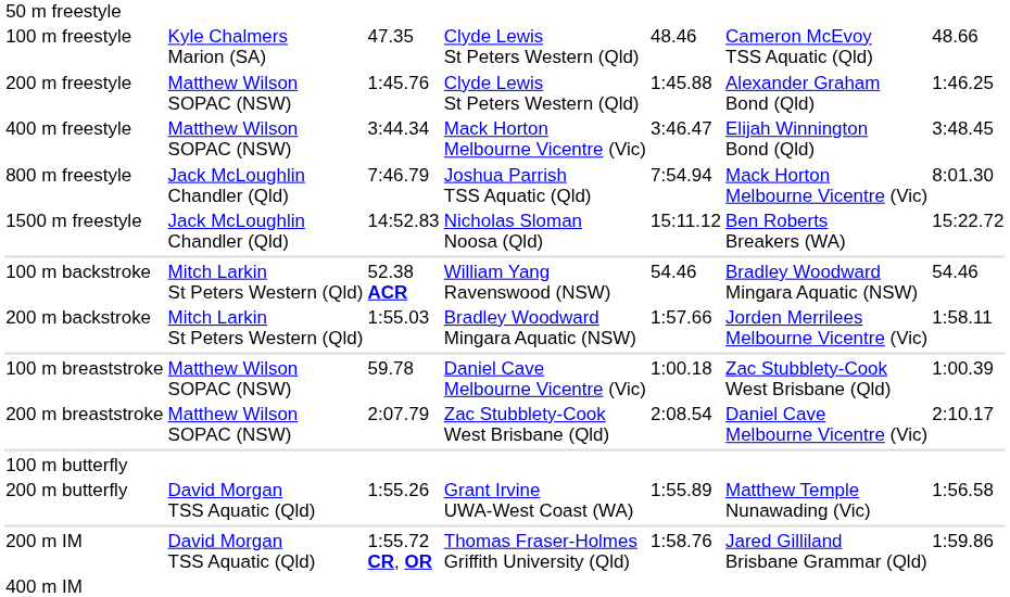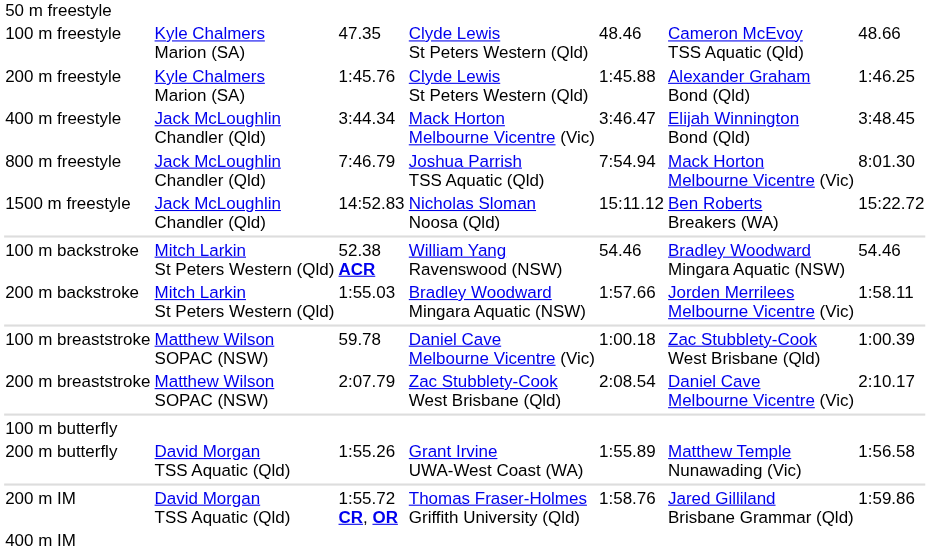200 m freestyle | column 2: Matthew Wilson SOPAC (NSW) -> Kyle Chalmers Marion (SA)
400 m freestyle | column 2: Matthew Wilson SOPAC (NSW) -> Jack McLoughlin Chandler (Qld)
